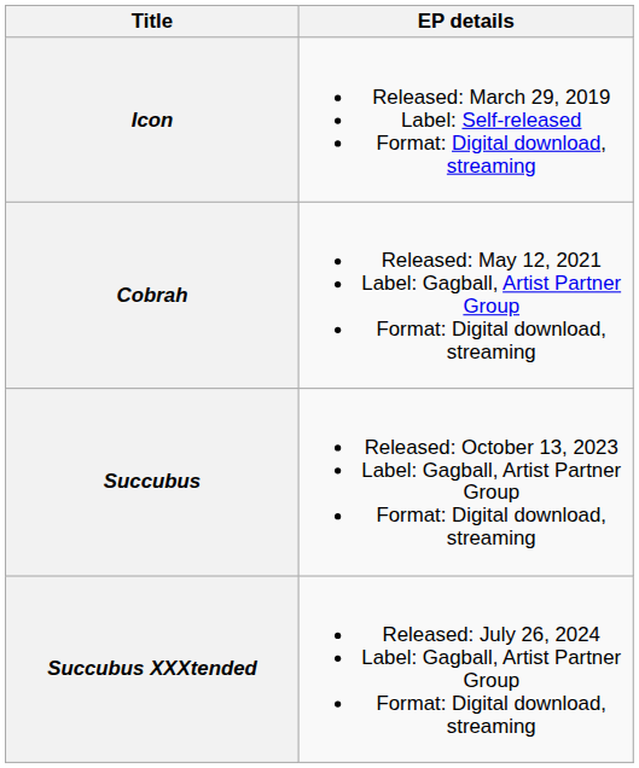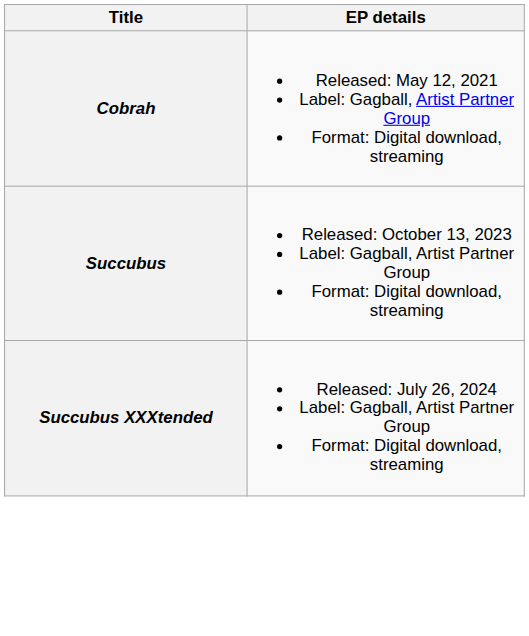- row: Icon | Released: March 29, 2019 Label: Self-released Format: Digital download, streaming
